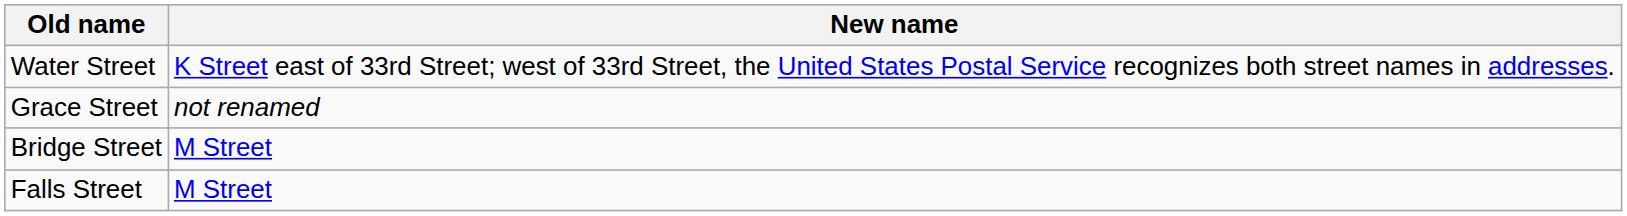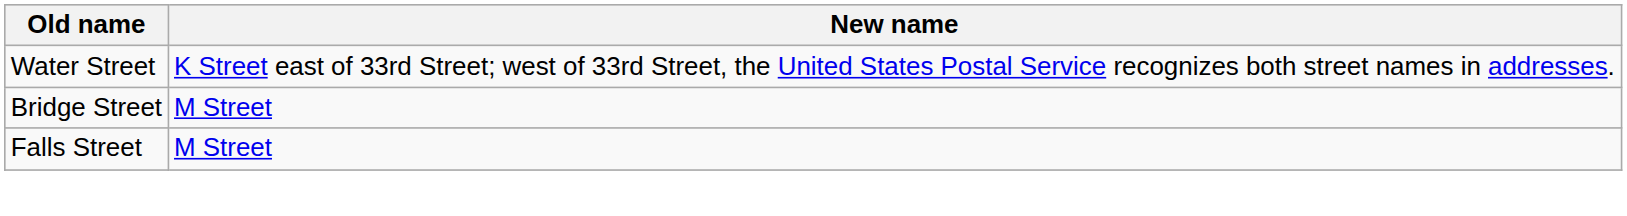- row: Grace Street | not renamed
